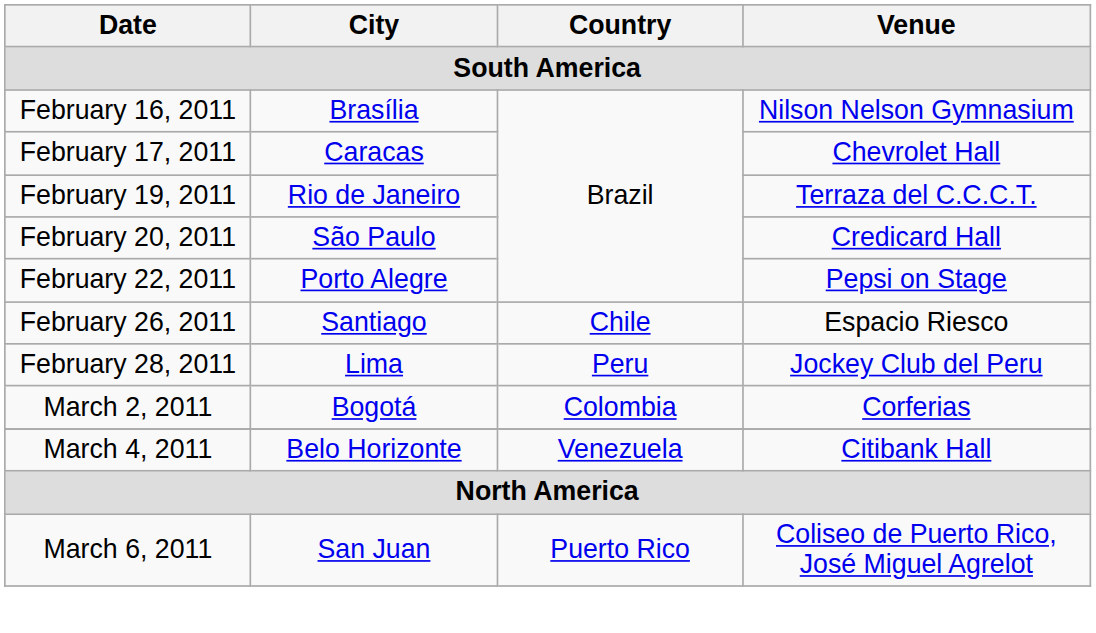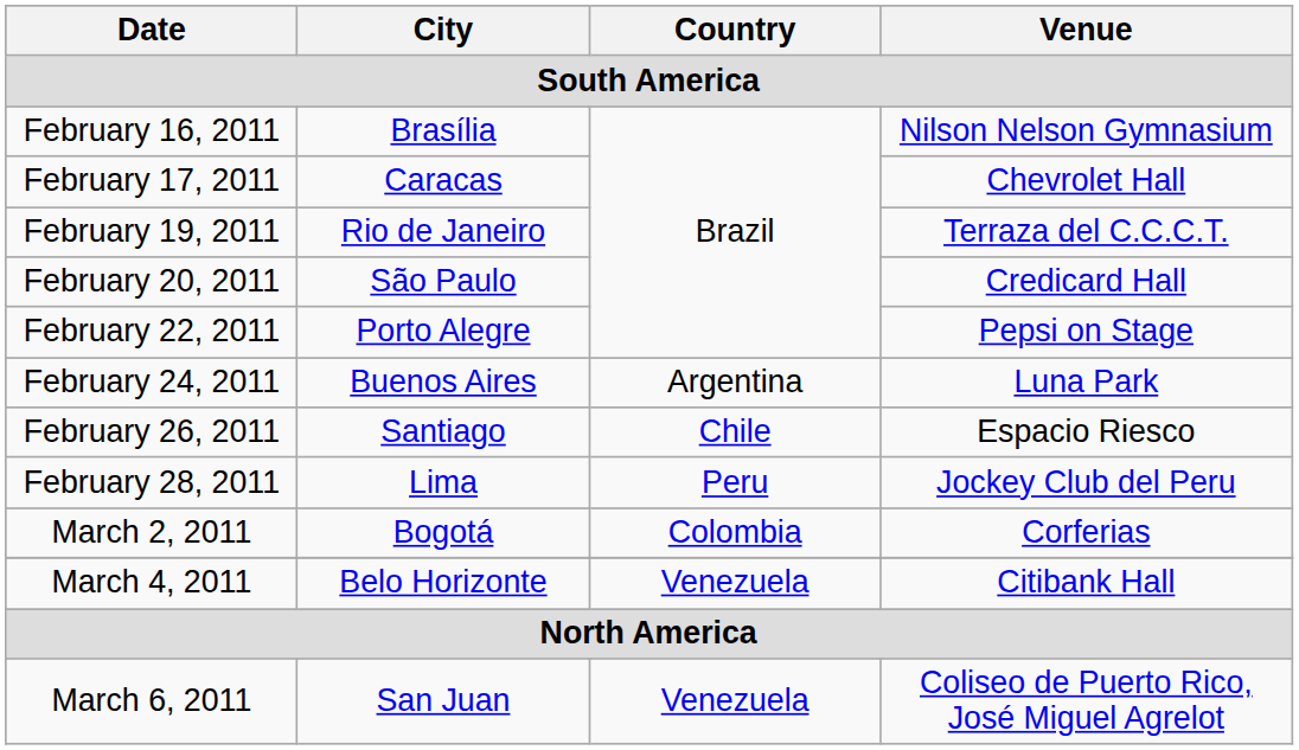+ row: February 24, 2011 | Buenos Aires | Argentina | Luna Park
March 6, 2011 | Country: Puerto Rico -> Venezuela
